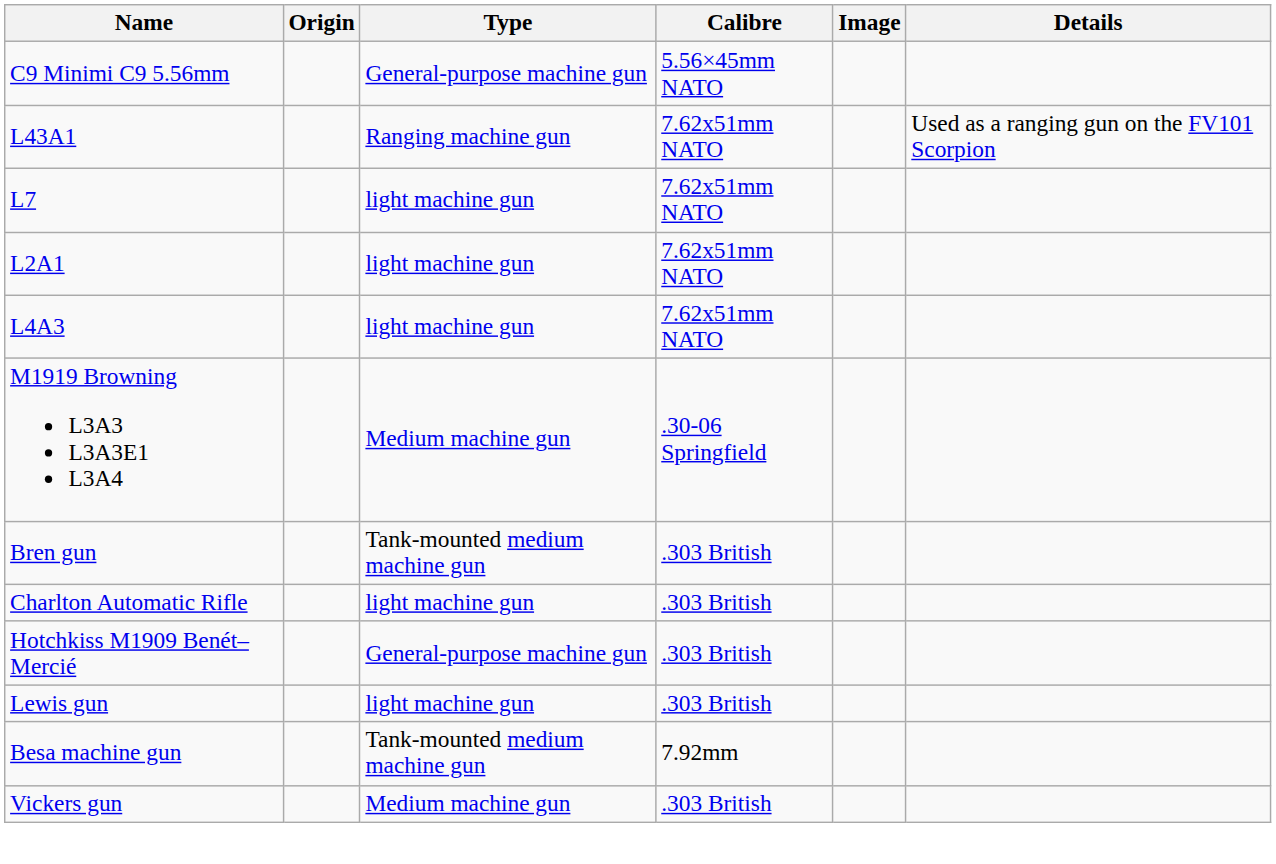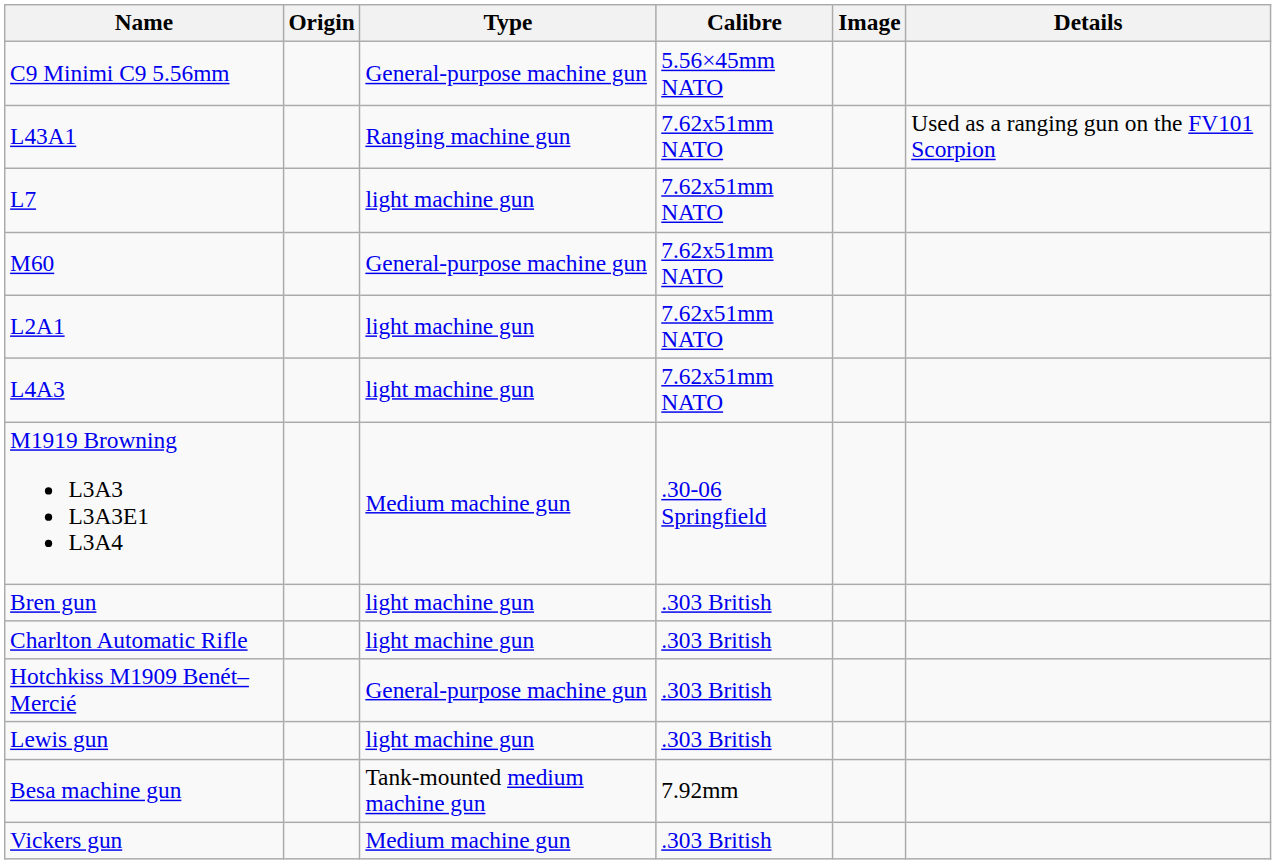+ row: M60 | General-purpose machine gun | 7.62x51mm NATO
Bren gun | Type: Tank-mounted medium machine gun -> light machine gun
